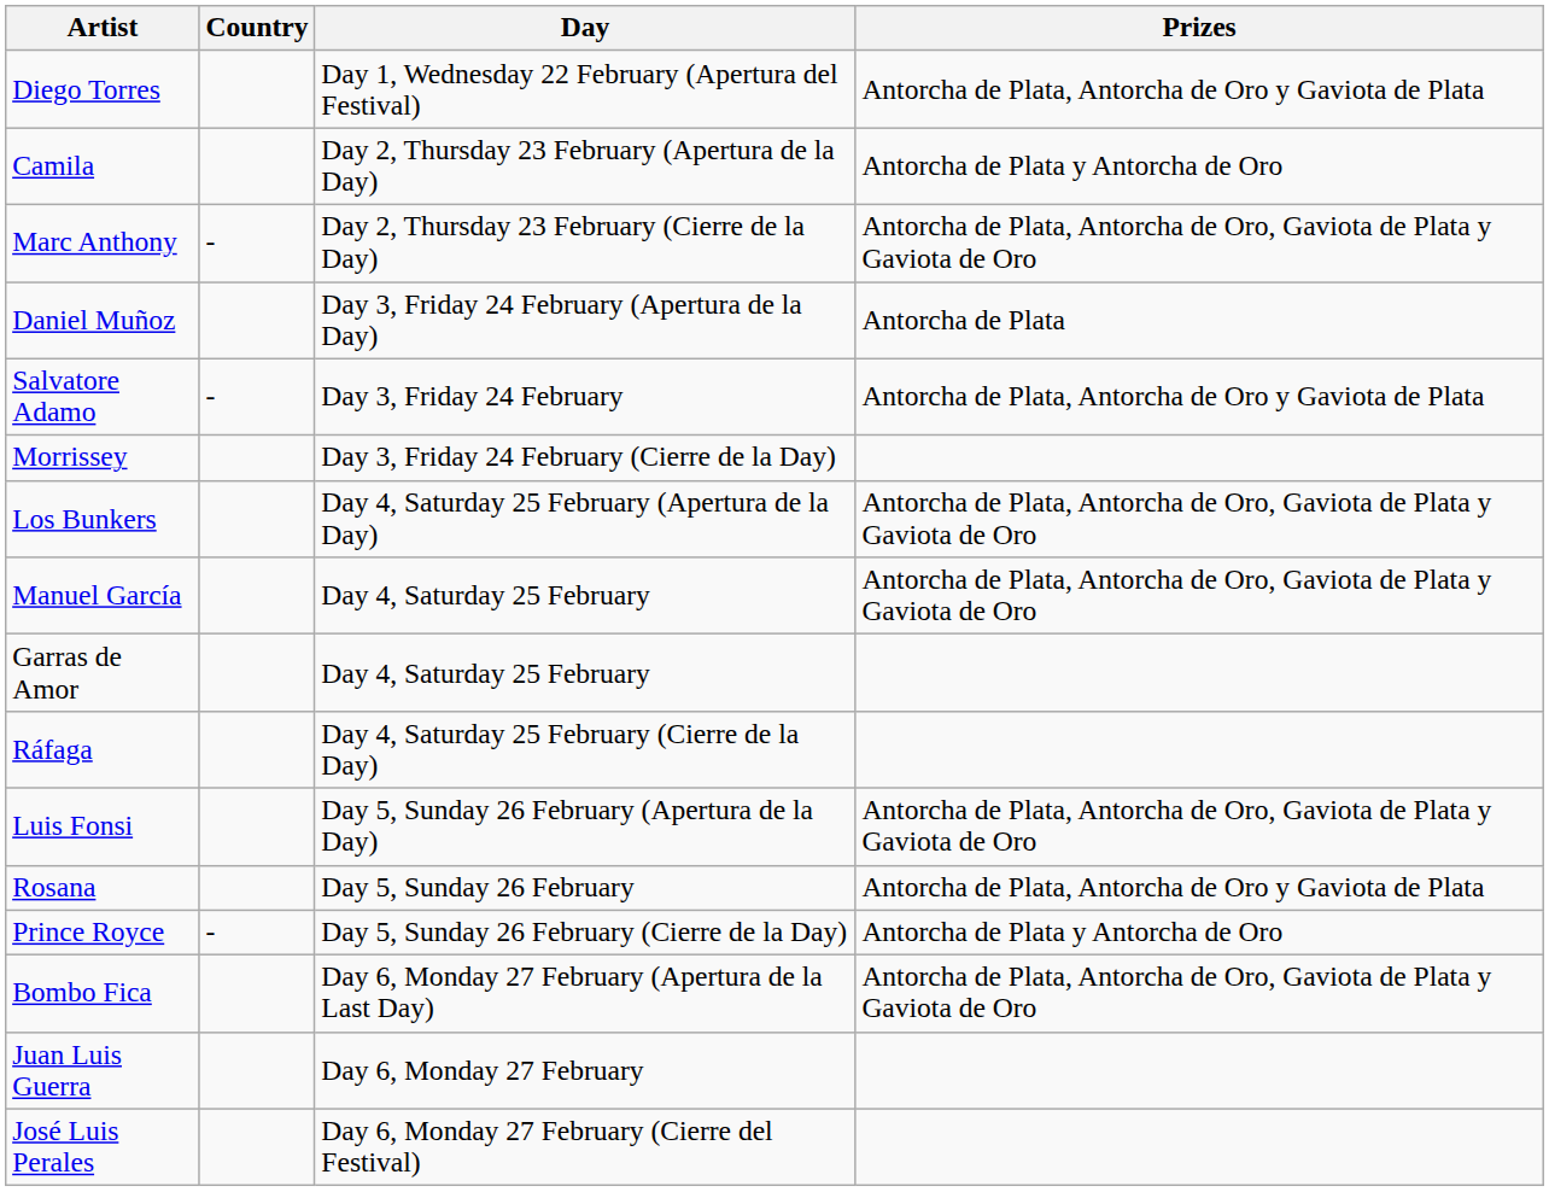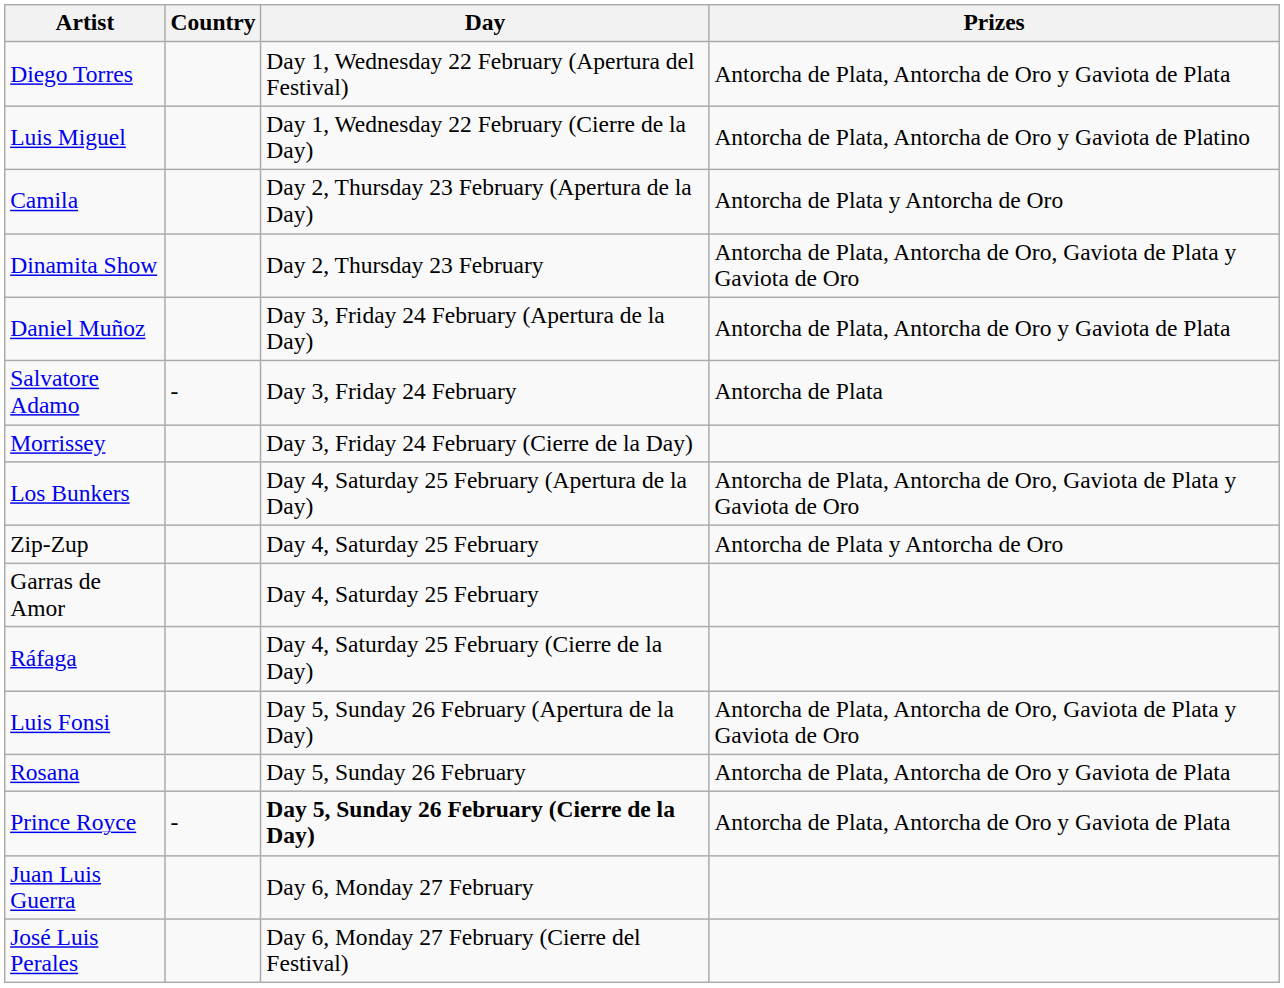+ row: Luis Miguel | Day 1, Wednesday 22 February (Cierre de la Day) | Antorcha de Plata, Antorcha de Oro y Gaviota de Platino
+ row: Dinamita Show | Day 2, Thursday 23 February | Antorcha de Plata, Antorcha de Oro, Gaviota de Plata y Gaviota de Oro
- row: Marc Anthony | - | Day 2, Thursday 23 February (Cierre de la Day) | Antorcha de Plata, Antorcha de Oro, Gaviota de Plata y Gaviota de Oro
Daniel Muñoz | Prizes: Antorcha de Plata -> Antorcha de Plata, Antorcha de Oro y Gaviota de Plata
Salvatore Adamo | Prizes: Antorcha de Plata, Antorcha de Oro y Gaviota de Plata -> Antorcha de Plata
+ row: Zip-Zup | Day 4, Saturday 25 February | Antorcha de Plata y Antorcha de Oro
- row: Manuel García | Day 4, Saturday 25 February | Antorcha de Plata, Antorcha de Oro, Gaviota de Plata y Gaviota de Oro
Prince Royce | Day: normal -> bold
Prince Royce | Prizes: Antorcha de Plata y Antorcha de Oro -> Antorcha de Plata, Antorcha de Oro y Gaviota de Plata
- row: Bombo Fica | Day 6, Monday 27 February (Apertura de la Last Day) | Antorcha de Plata, Antorcha de Oro, Gaviota de Plata y Gaviota de Oro
